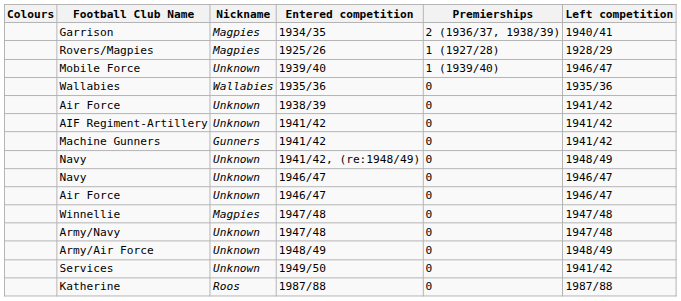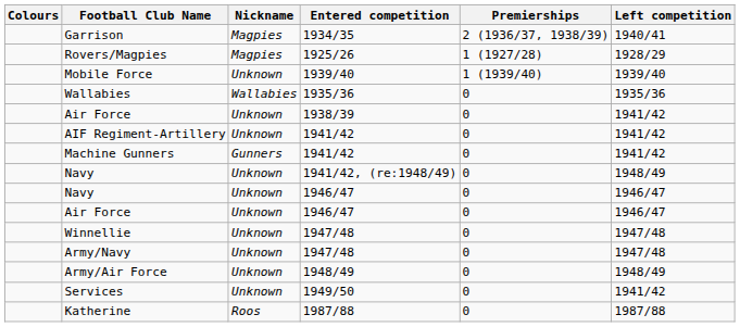Mobile Force | Left competition: 1946/47 -> 1939/40
Winnellie | Nickname: Magpies -> Unknown
